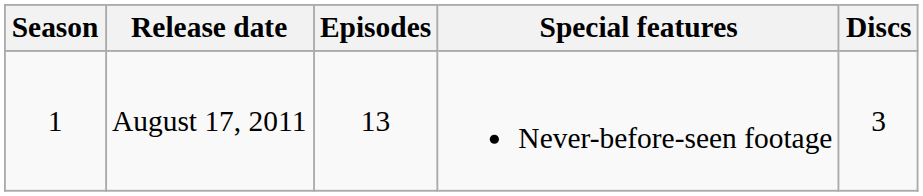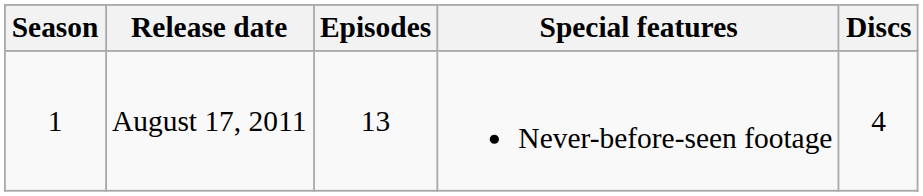August 17, 2011 | Discs: 3 -> 4
